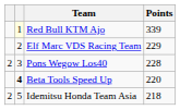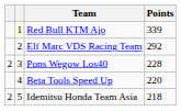Elf Marc VDS Racing Team | Points: 229 -> 292
Beta Tools Speed Up | column 2: bold -> normal
